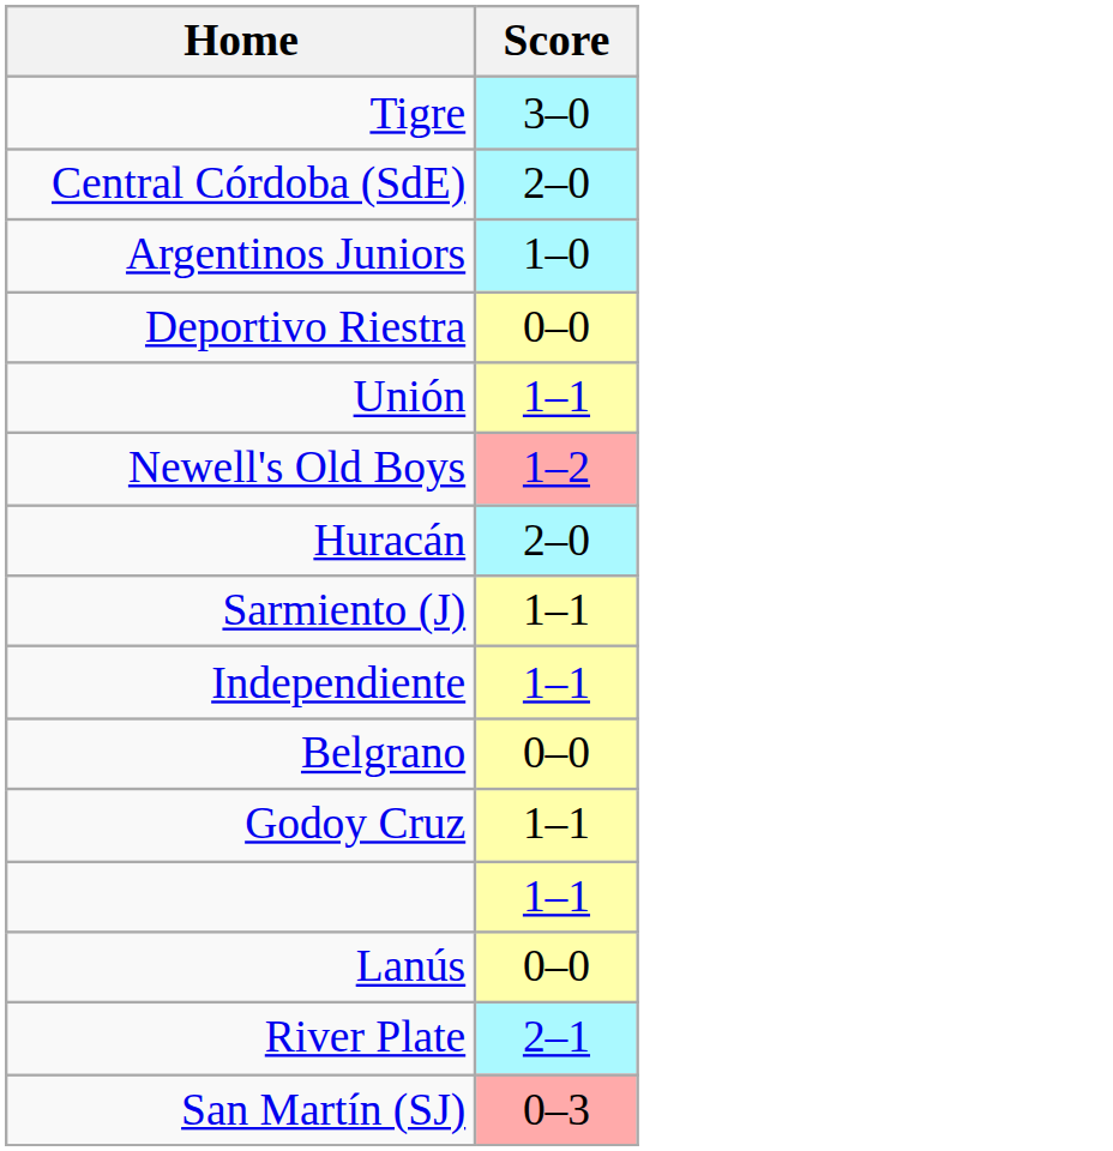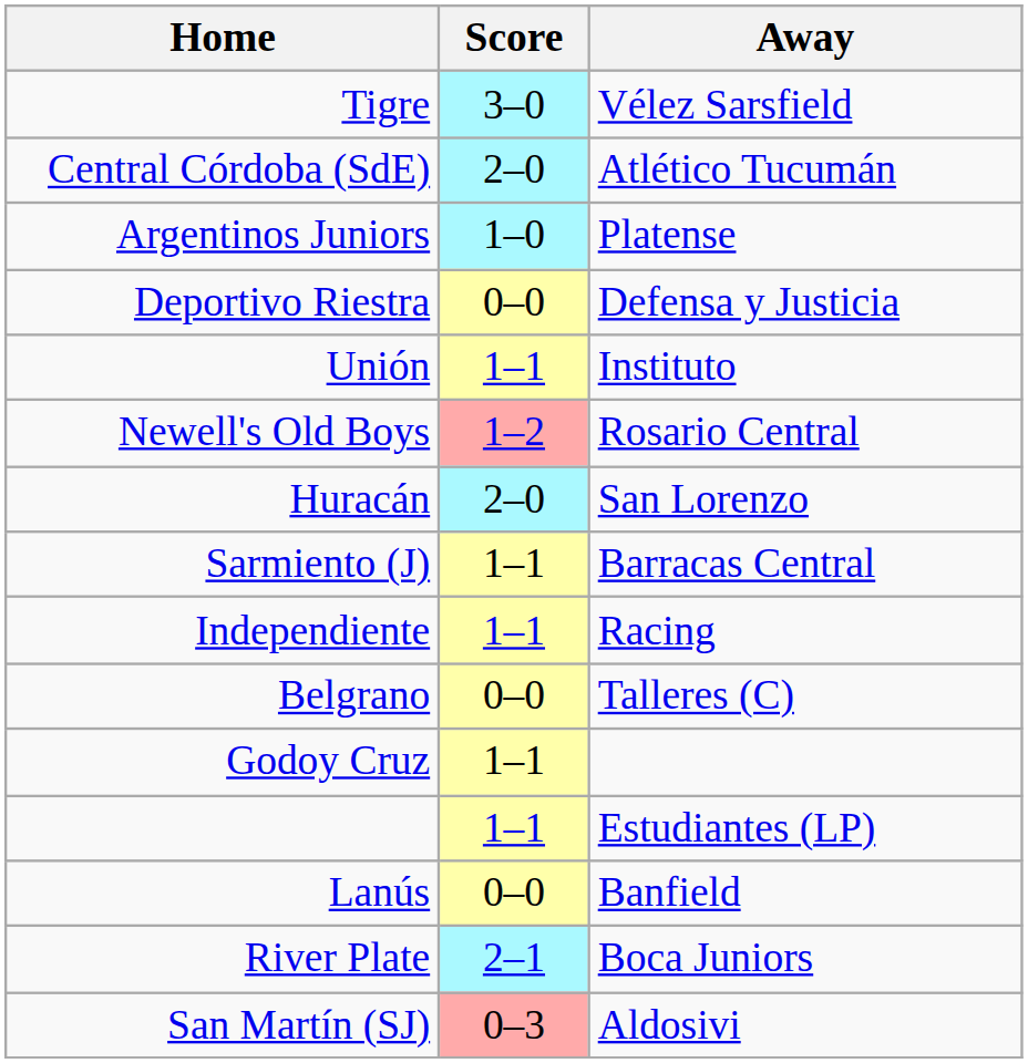+ column: Away | Vélez Sarsfield | Atlético Tucumán | Platense | Defensa y Justicia | Instituto | Rosario Central | San Lorenzo | Barracas Central | Racing | Talleres (C) | Estudiantes (LP) | Banfield | Boca Juniors | Aldosivi
